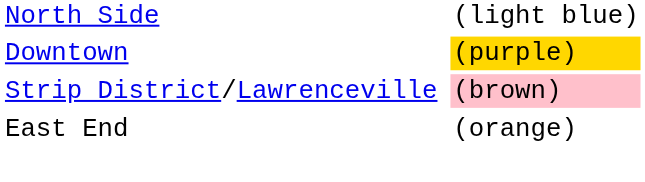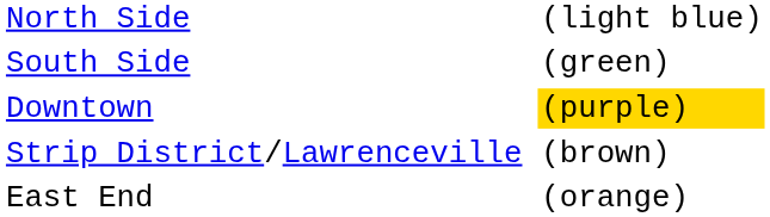+ row: South Side | (green)
Strip District/Lawrenceville | column 3: pink background -> no background
